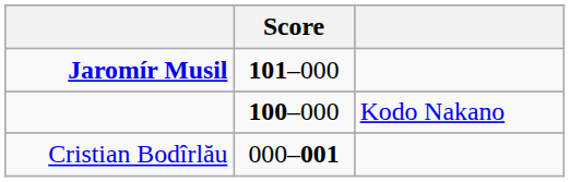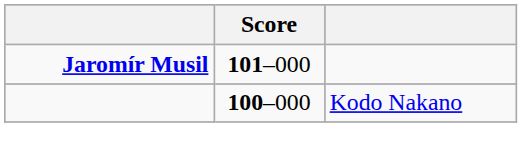- row: Cristian Bodîrlău | 000–001
